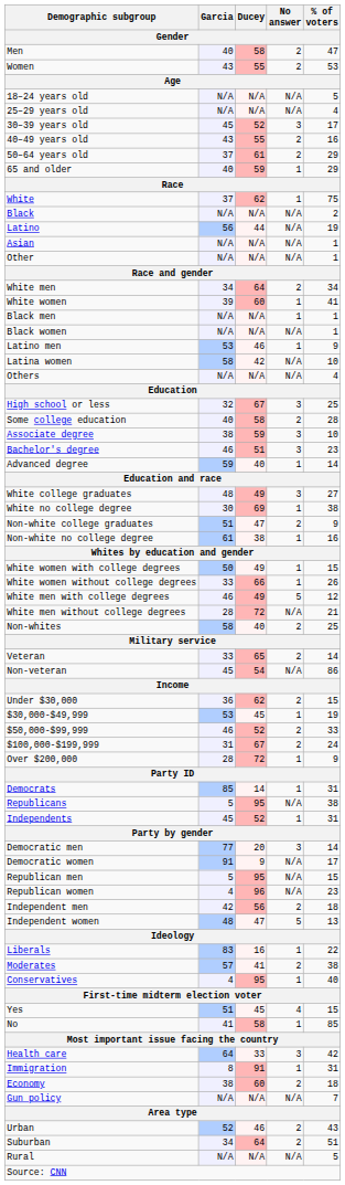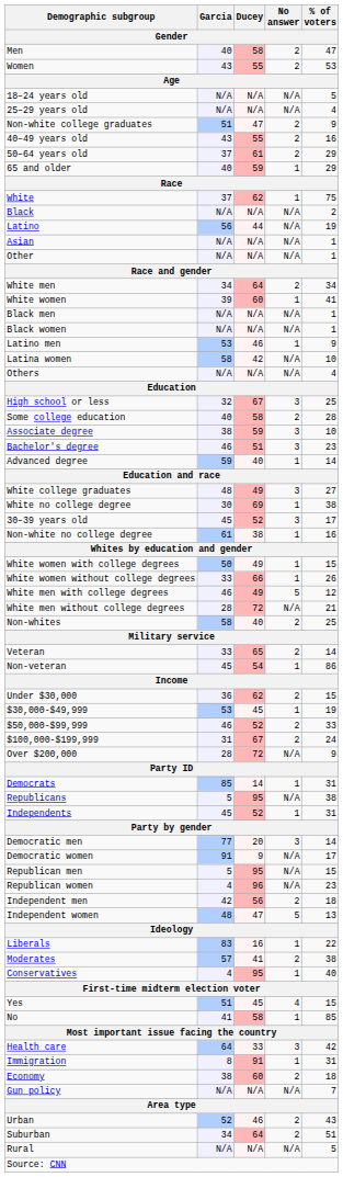rows swapped: 30–39 years old <-> Non-white college graduates
Black men | No answer: 1 -> N/A
Non-veteran | No answer: N/A -> 1
Over $200,000 | No answer: 1 -> N/A
